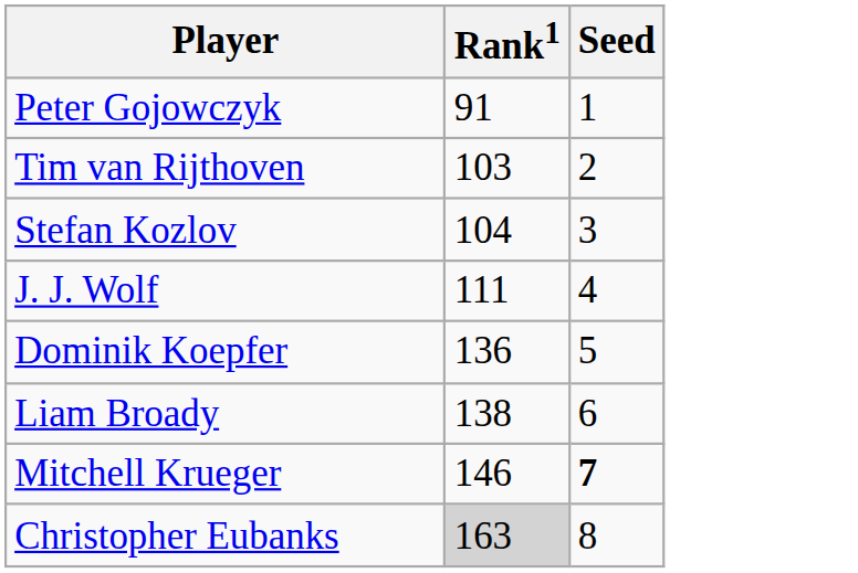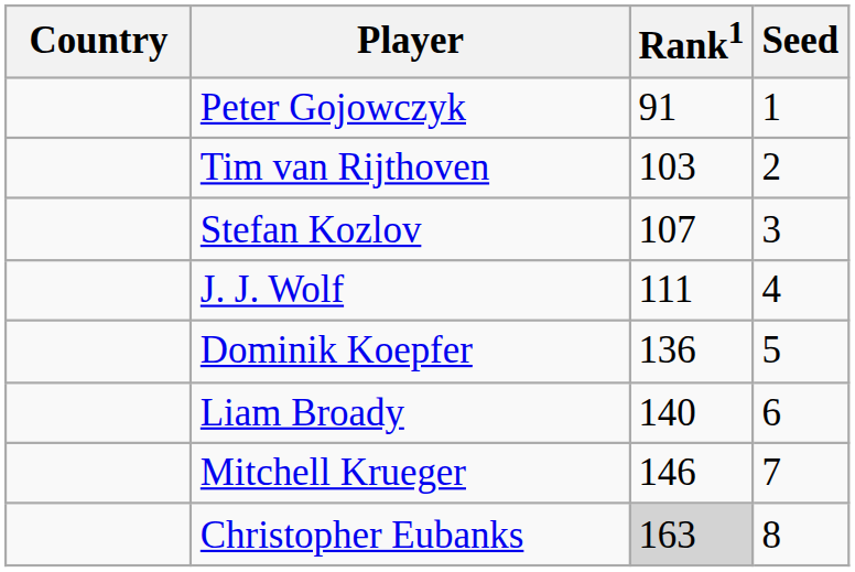+ column: Country
Stefan Kozlov | Rank1: 104 -> 107
Liam Broady | Rank1: 138 -> 140
Mitchell Krueger | Seed: bold -> normal
